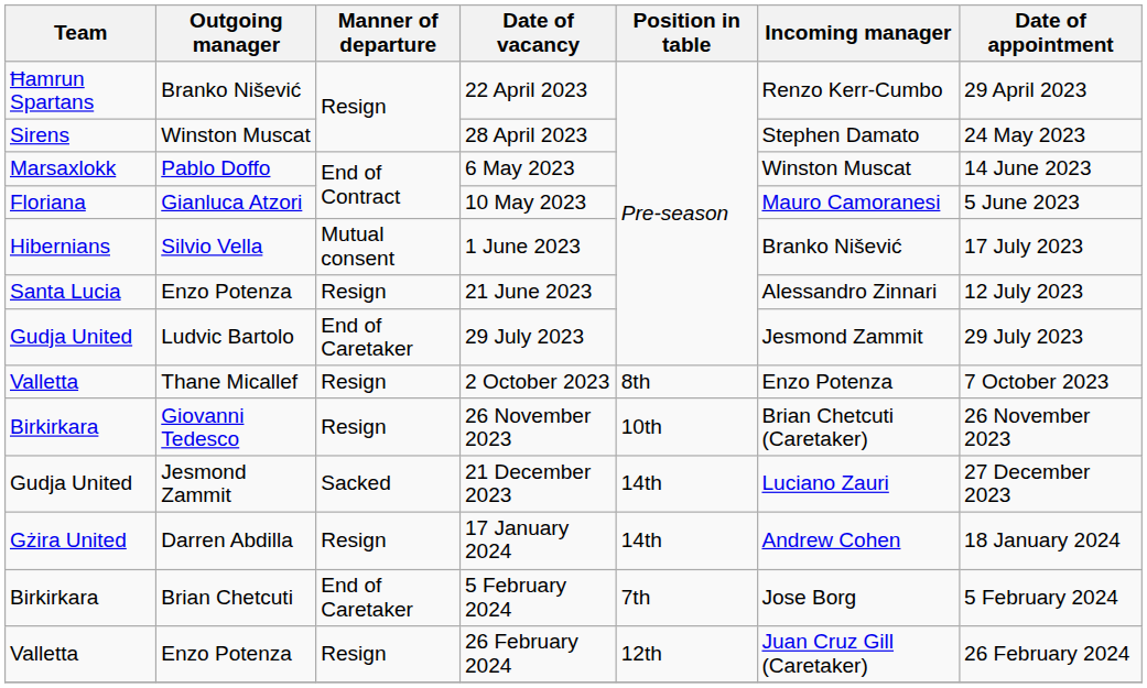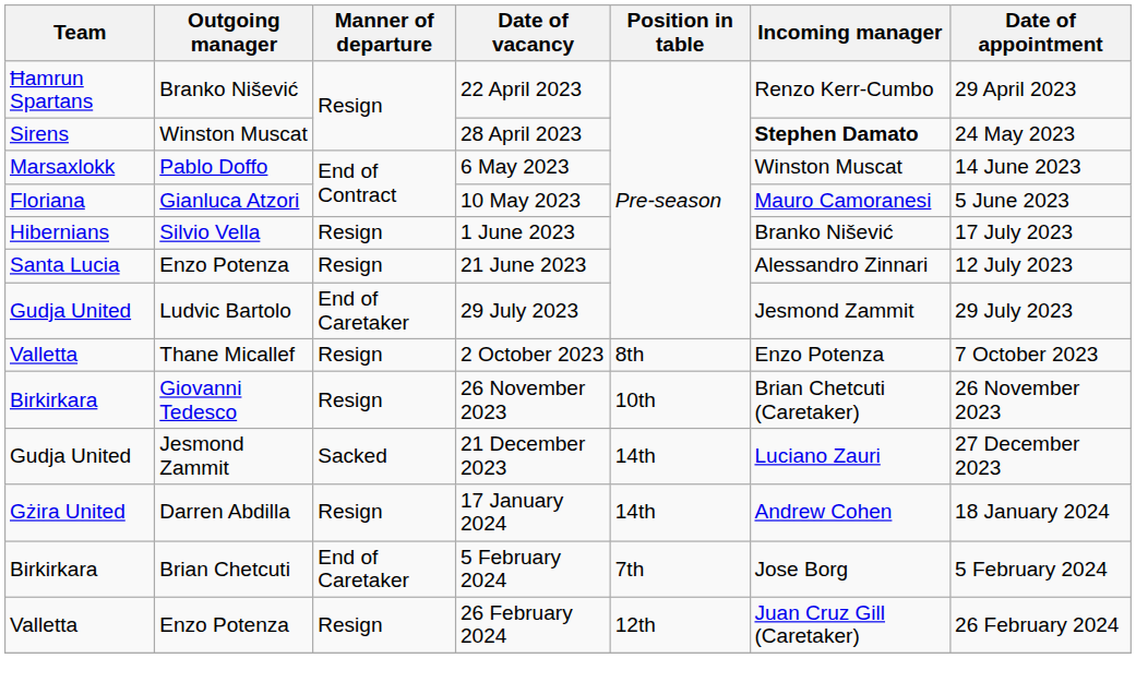28 April 2023 | Incoming manager: normal -> bold
1 June 2023 | Manner of departure: Mutual consent -> Resign
